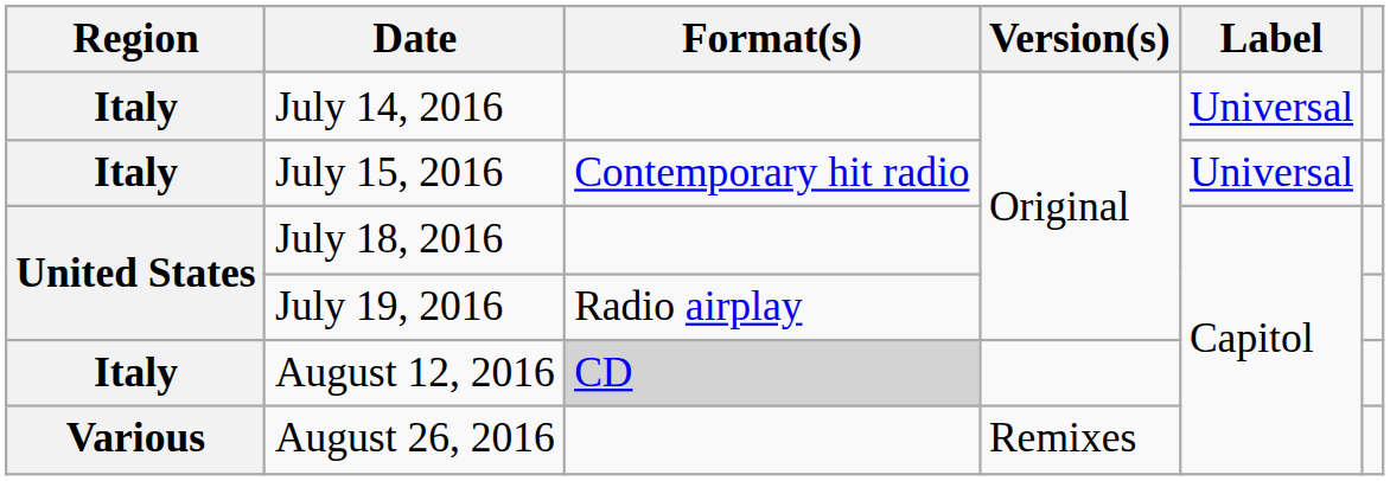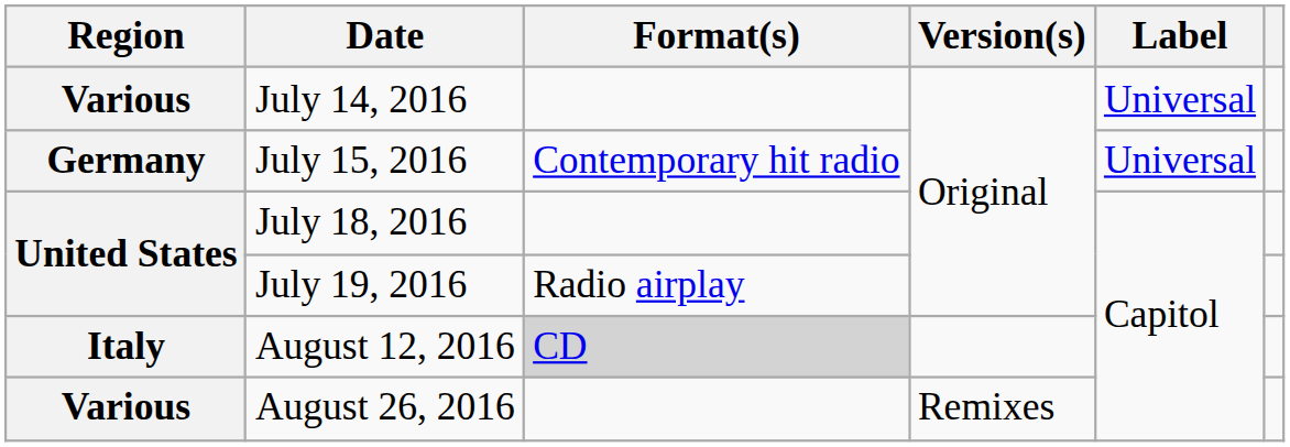July 14, 2016 | Region: Italy -> Various
July 15, 2016 | Region: Italy -> Germany
